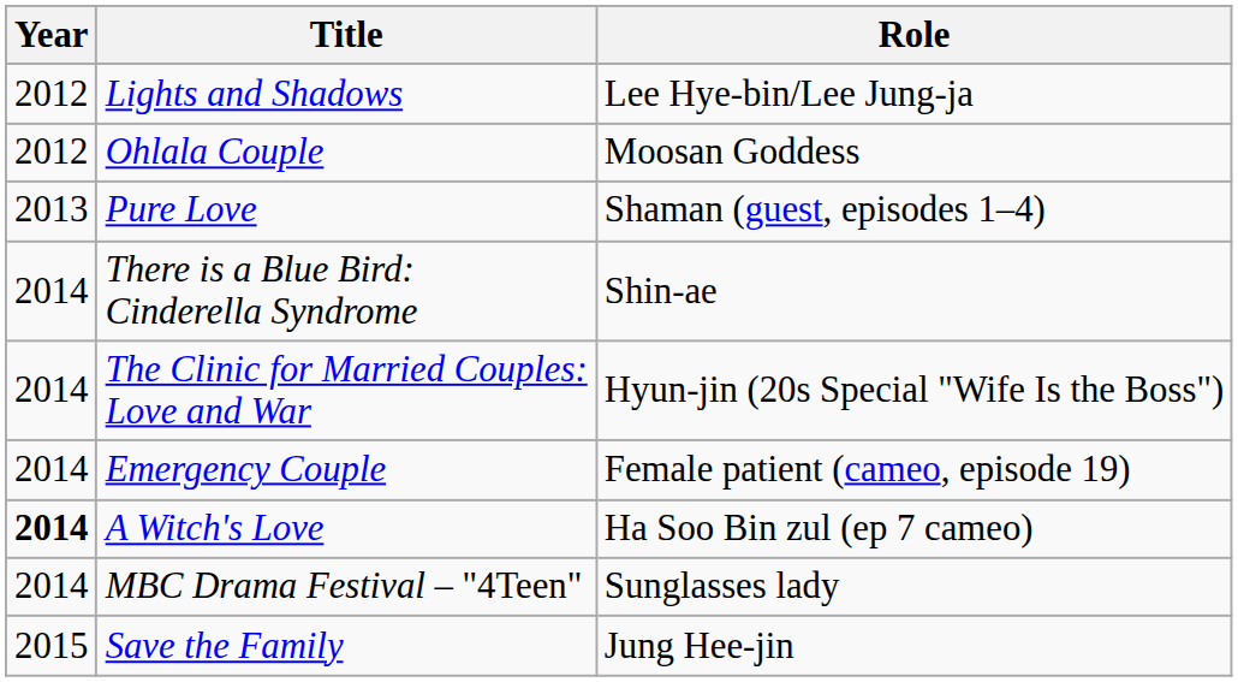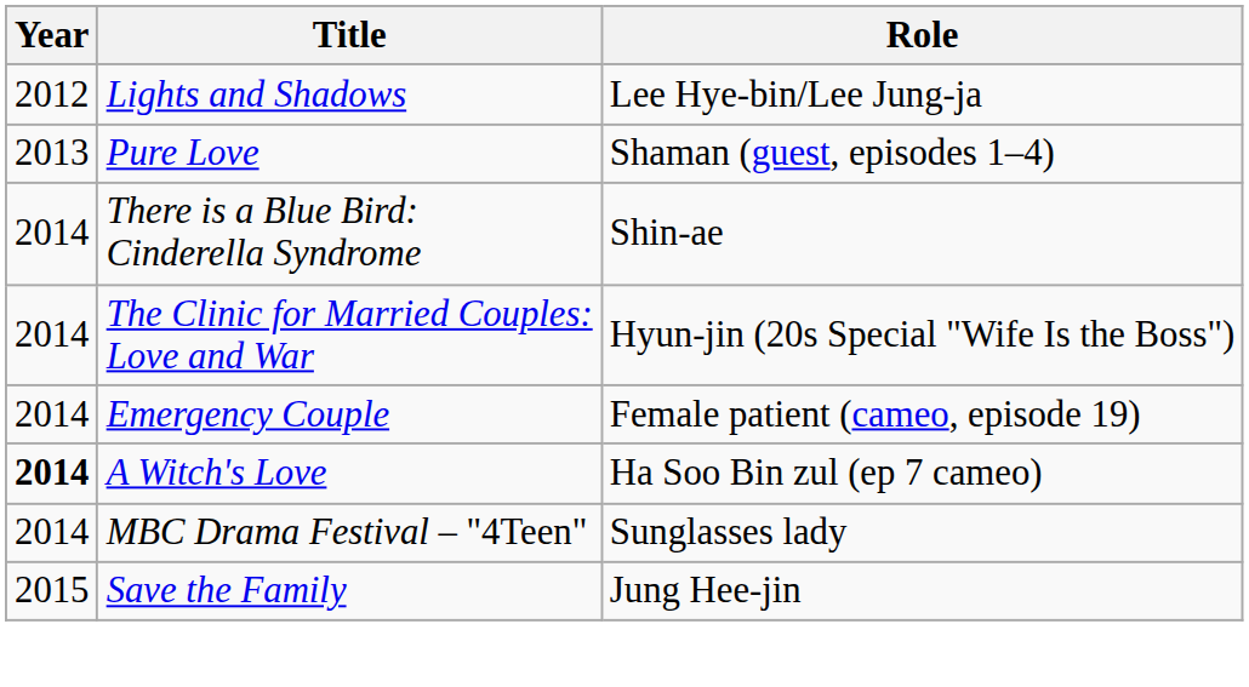- row: 2012 | Ohlala Couple | Moosan Goddess
